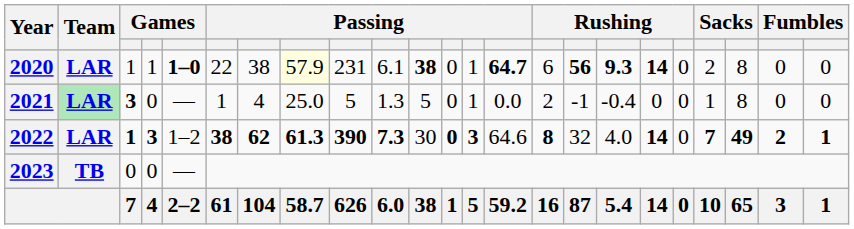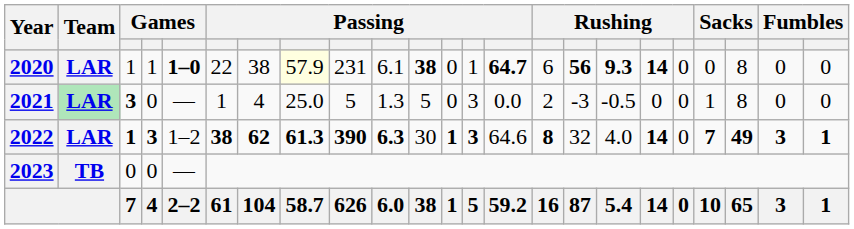2020 | column 20: 2 -> 0
2021 | column 13: 1 -> 3
2021 | column 16: -1 -> -3
2021 | column 17: -0.4 -> -0.5
2022 | column 10: 7.3 -> 6.3
2022 | column 12: 0 -> 1
2022 | column 22: 2 -> 3
